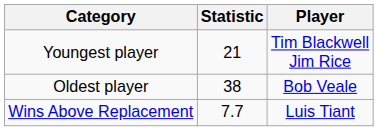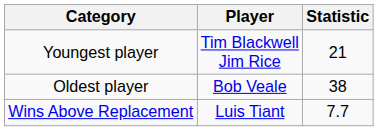columns swapped: Player <-> Statistic
